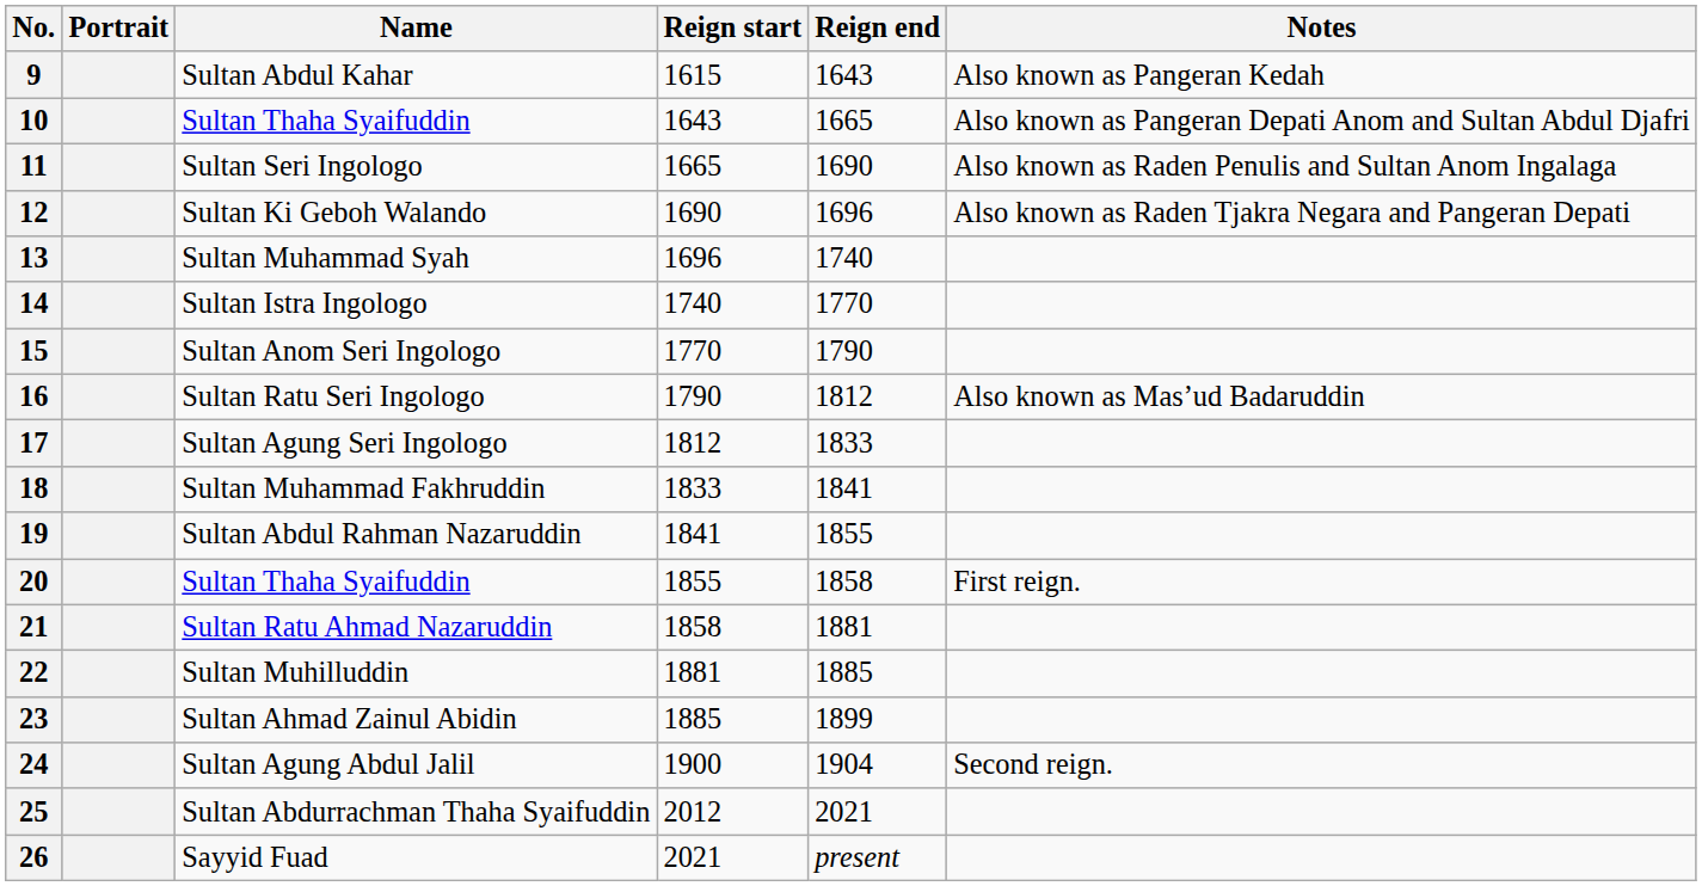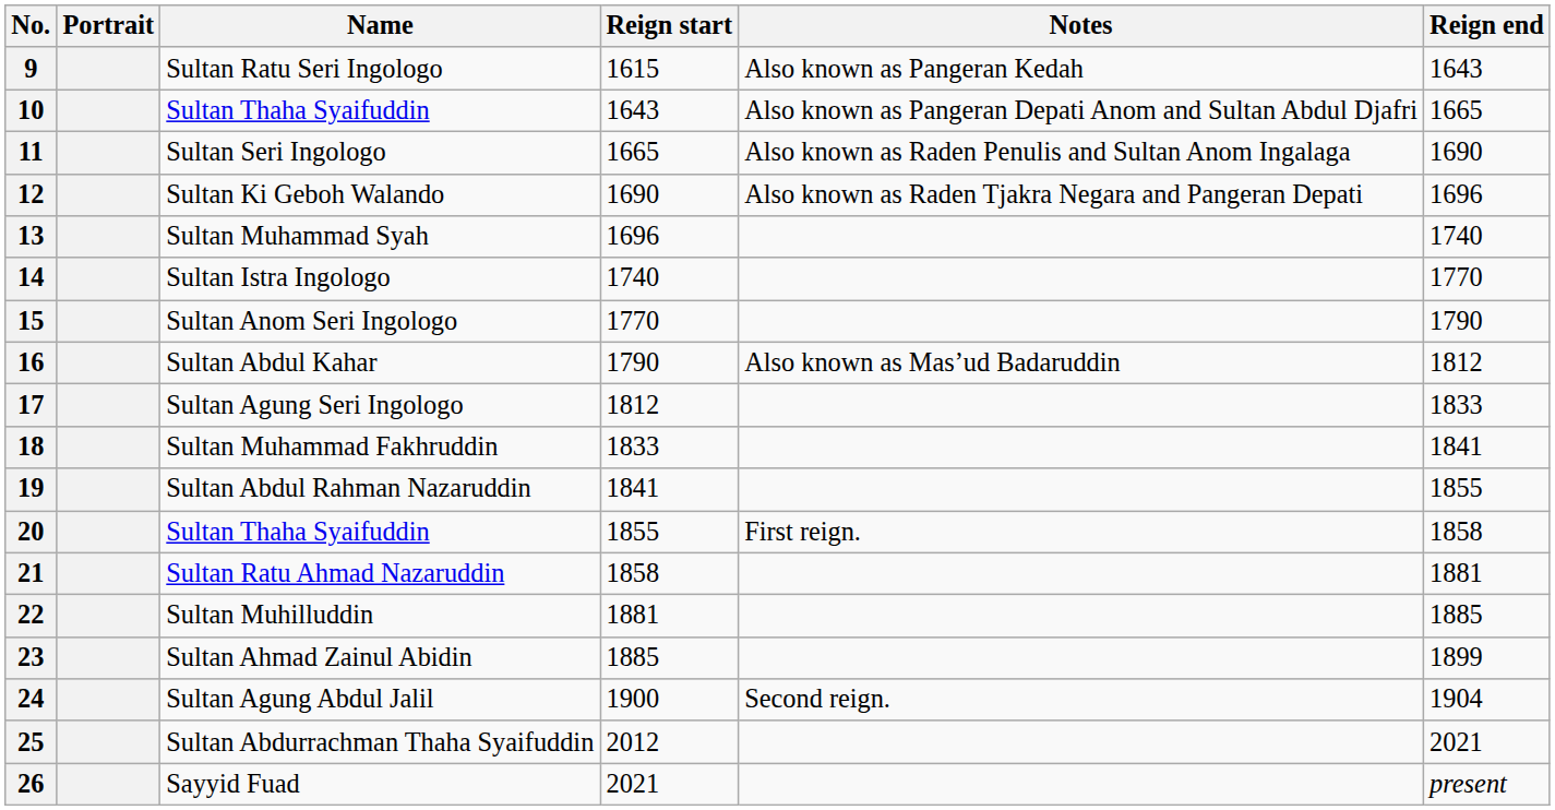columns swapped: Reign end <-> Notes
9 | Name: Sultan Abdul Kahar -> Sultan Ratu Seri Ingologo
16 | Name: Sultan Ratu Seri Ingologo -> Sultan Abdul Kahar
